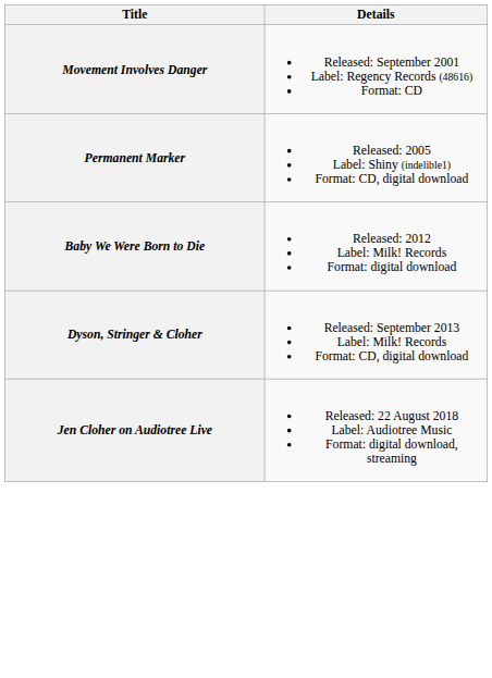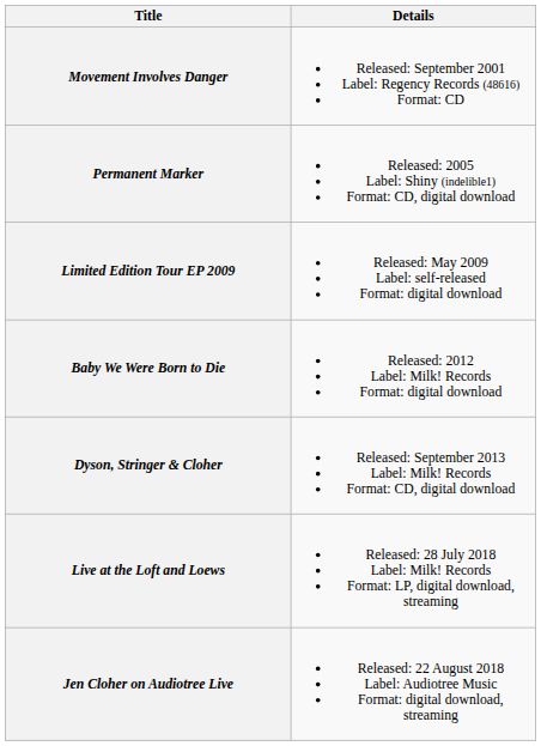+ row: Limited Edition Tour EP 2009 | Released: May 2009 Label: self-released Format: digital download
+ row: Live at the Loft and Loews | Released: 28 July 2018 Label: Milk! Records Format: LP, digital download, streaming
